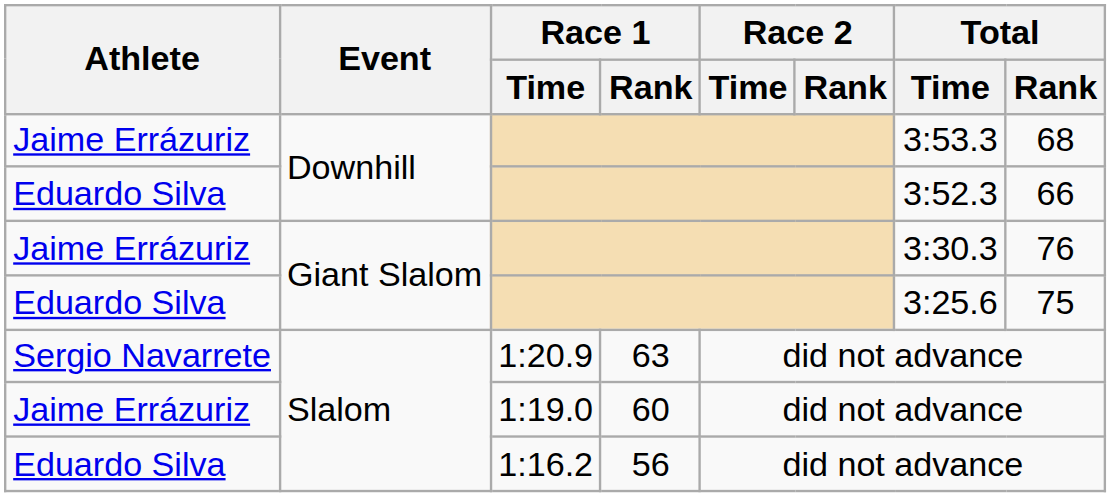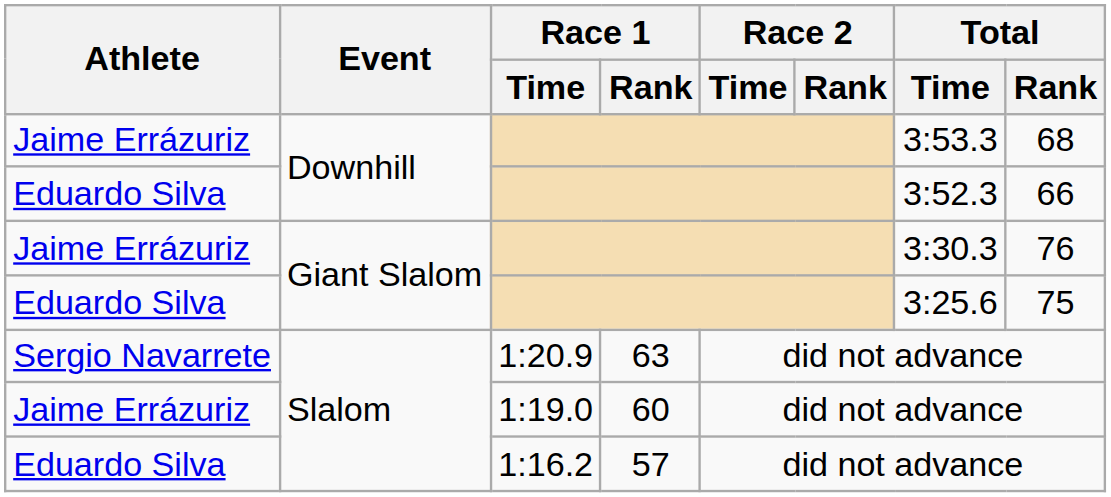1:16.2 | Race 1 / Rank: 56 -> 57
